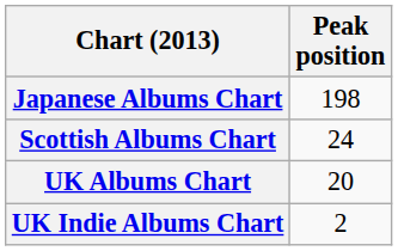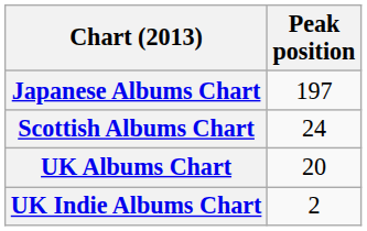Japanese Albums Chart | Peak position: 198 -> 197
